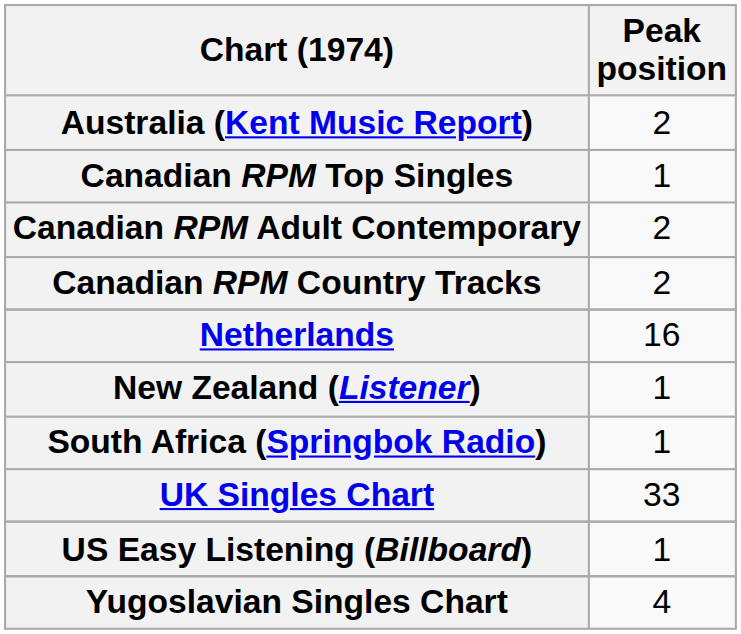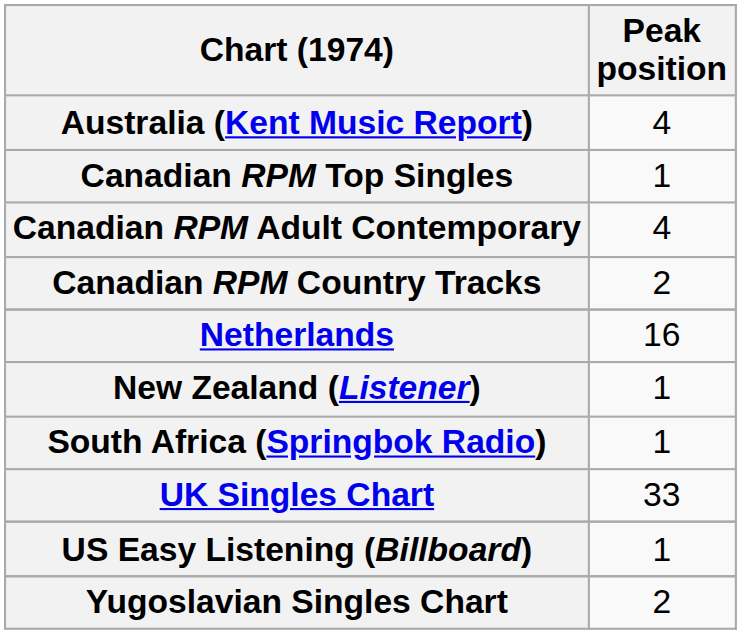Australia (Kent Music Report) | Peak position: 2 -> 4
Canadian RPM Adult Contemporary | Peak position: 2 -> 4
Yugoslavian Singles Chart | Peak position: 4 -> 2
